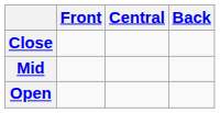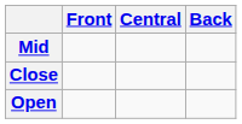rows swapped: Close <-> Mid
